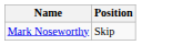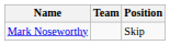+ column: Team
